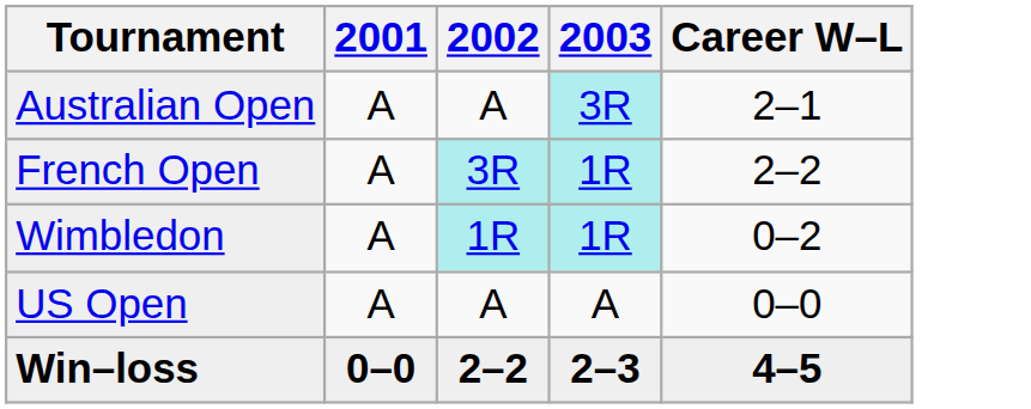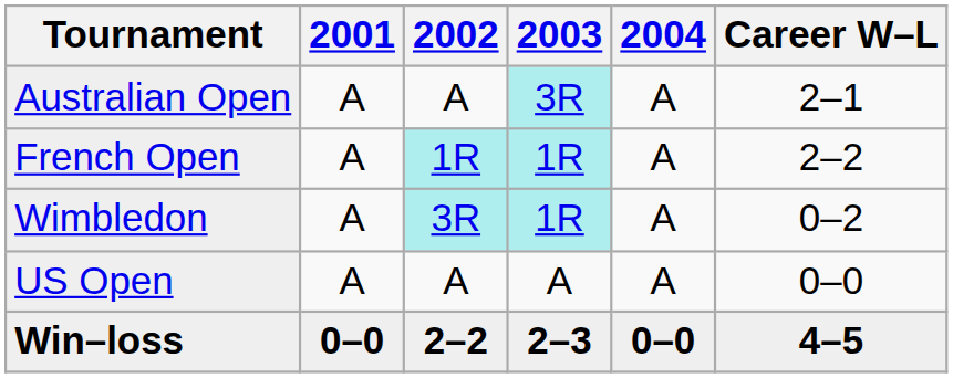+ column: 2004 | A | A | A | A | 0–0
French Open | 2002: 3R -> 1R
Wimbledon | 2002: 1R -> 3R
